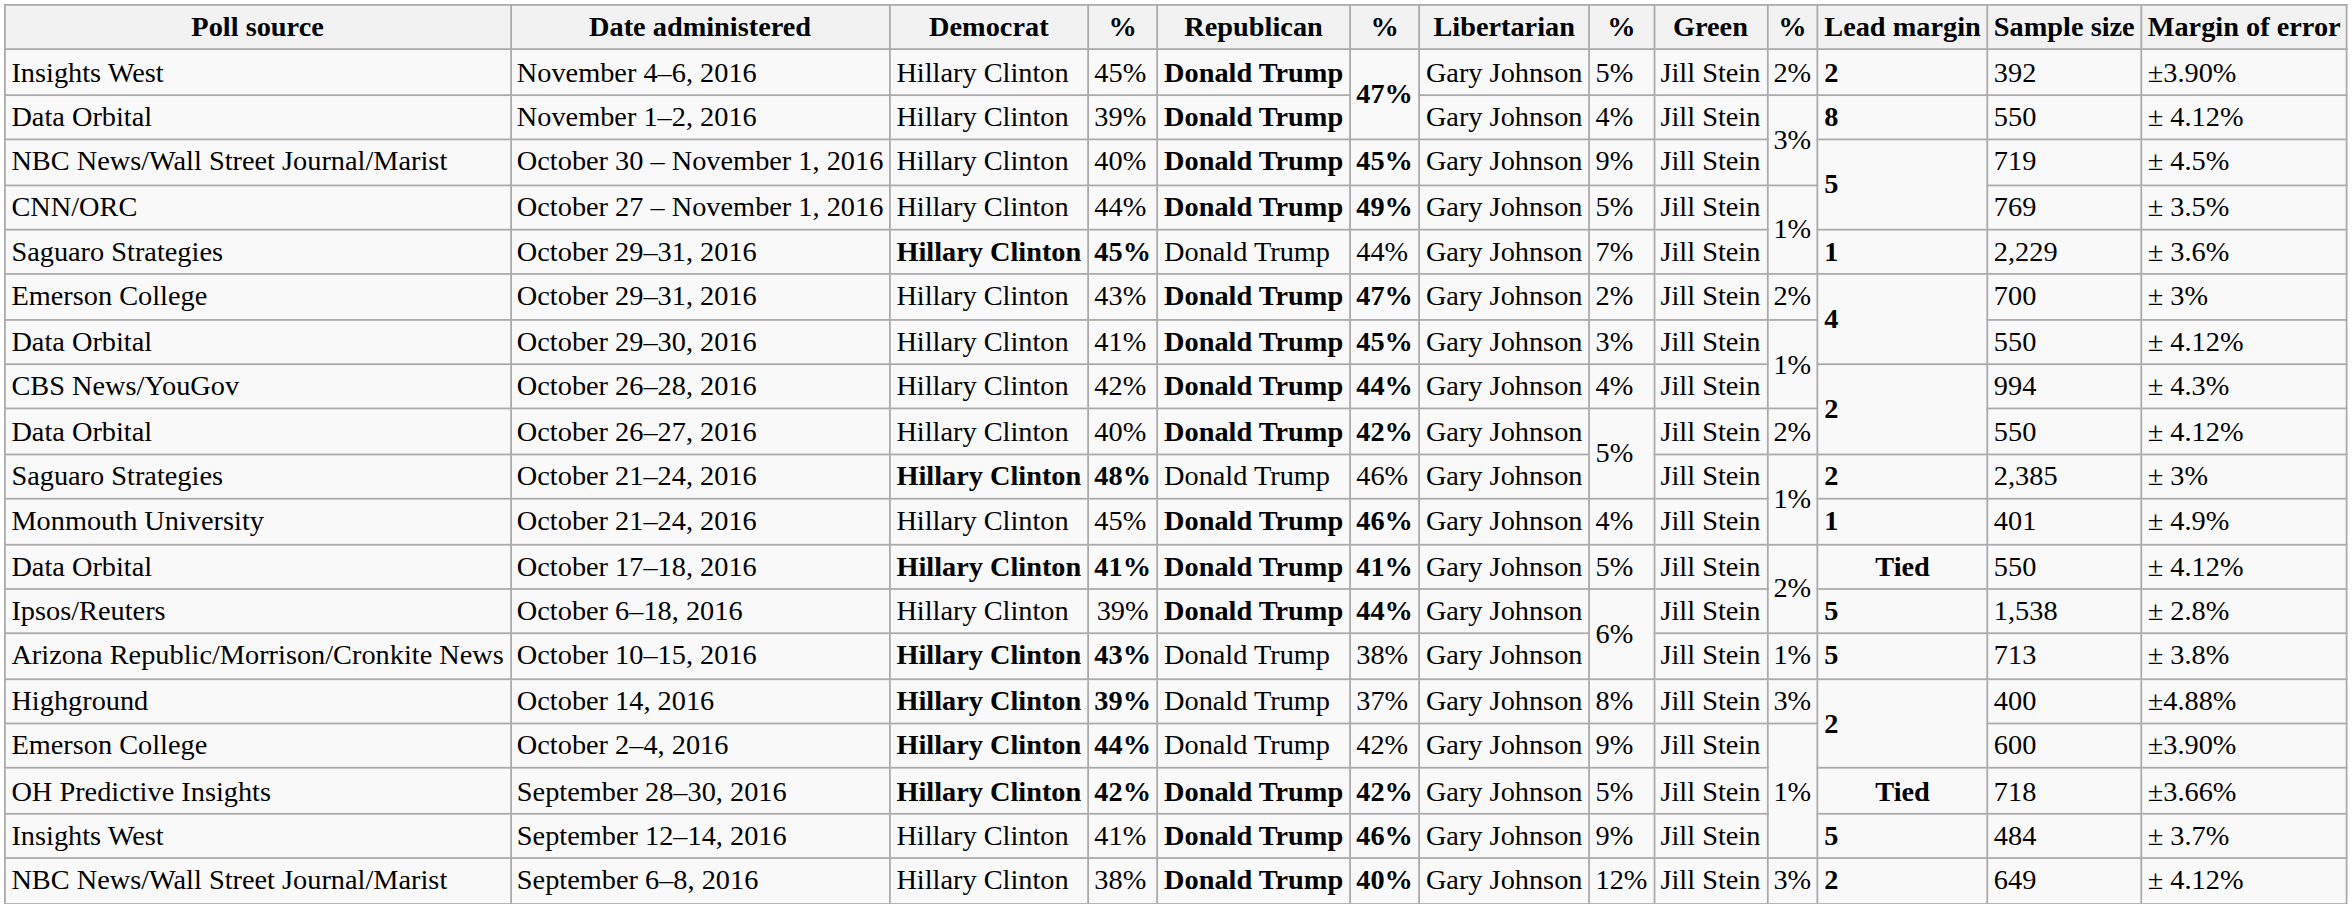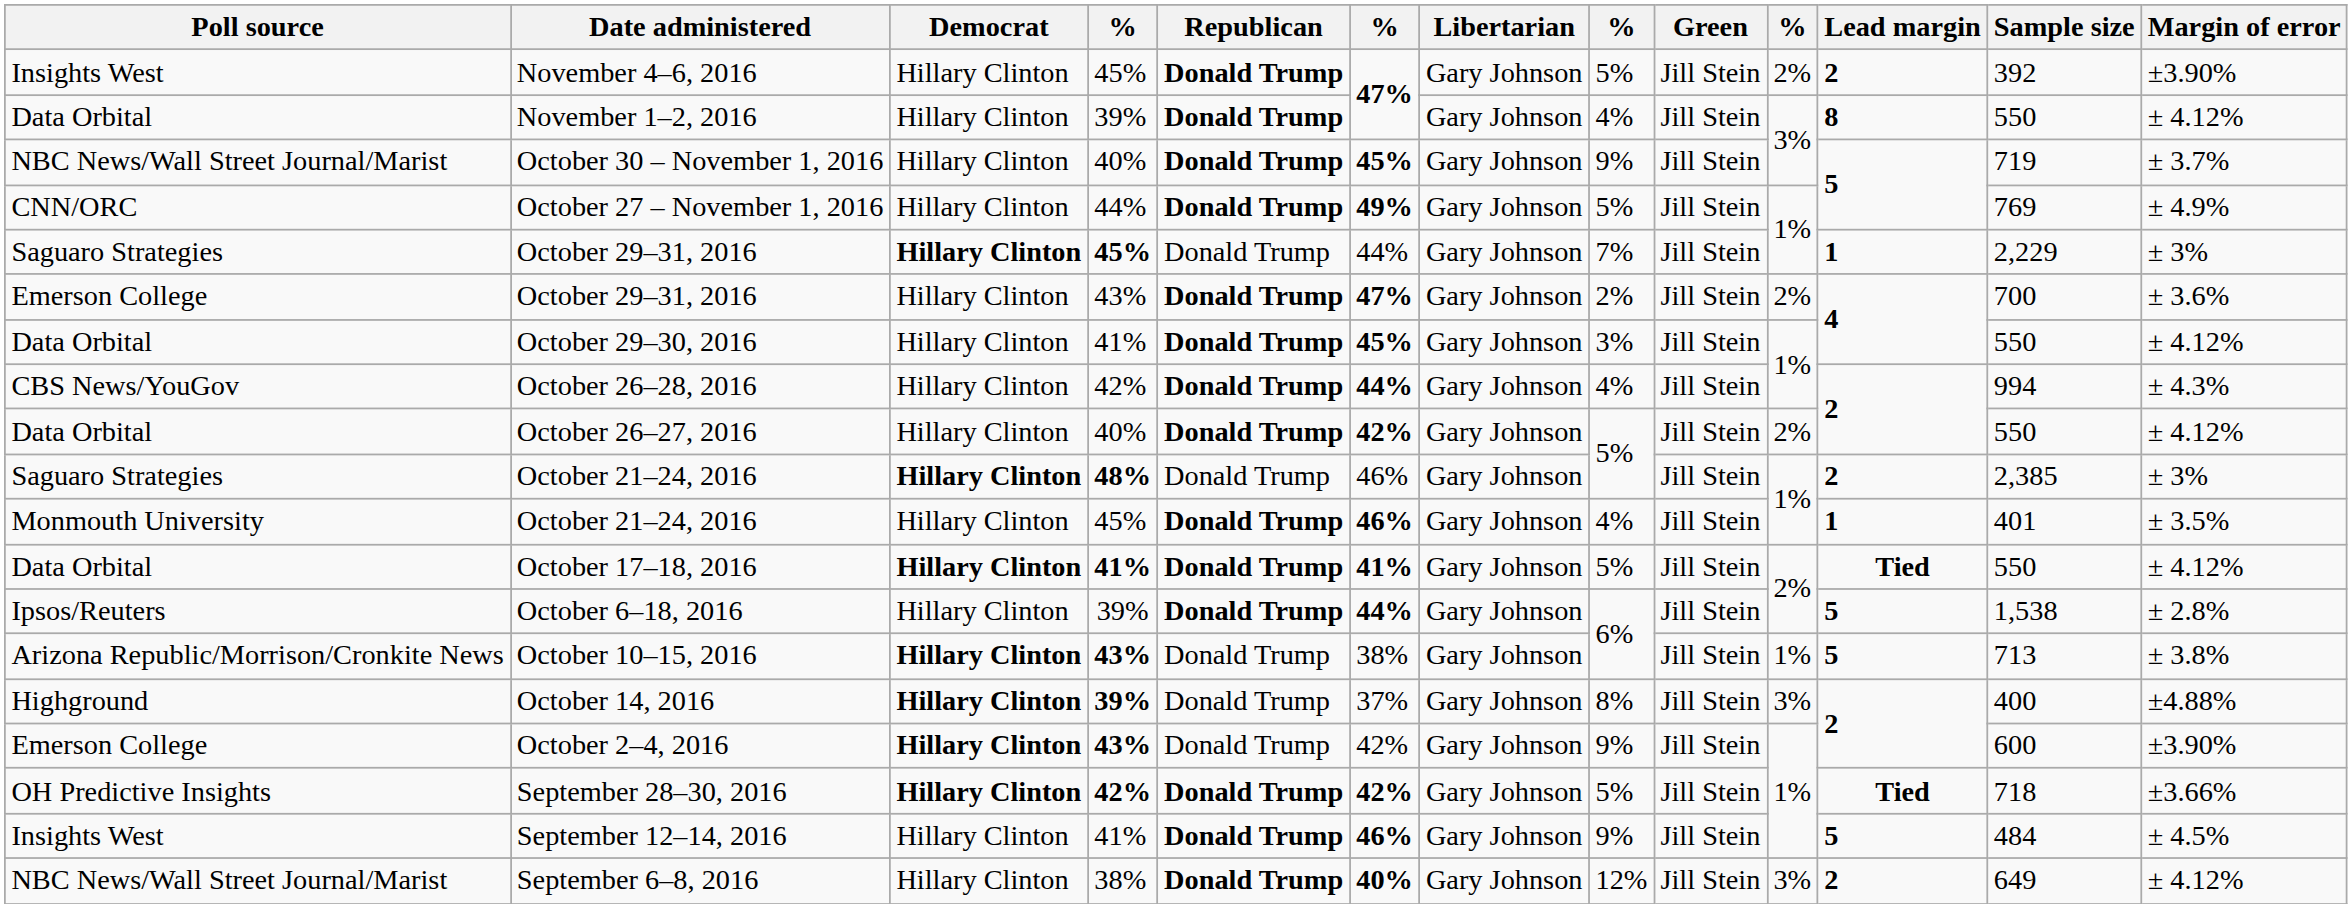October 30 – November 1, 2016 | Margin of error: ± 4.5% -> ± 3.7%
October 27 – November 1, 2016 | Margin of error: ± 3.5% -> ± 4.9%
Saguaro Strategies / October 29–31, 2016 | Margin of error: ± 3.6% -> ± 3%
Emerson College / October 29–31, 2016 | Margin of error: ± 3% -> ± 3.6%
Monmouth University / October 21–24, 2016 | Margin of error: ± 4.9% -> ± 3.5%
October 2–4, 2016 | column 4: 44% -> 43%
September 12–14, 2016 | Margin of error: ± 3.7% -> ± 4.5%
